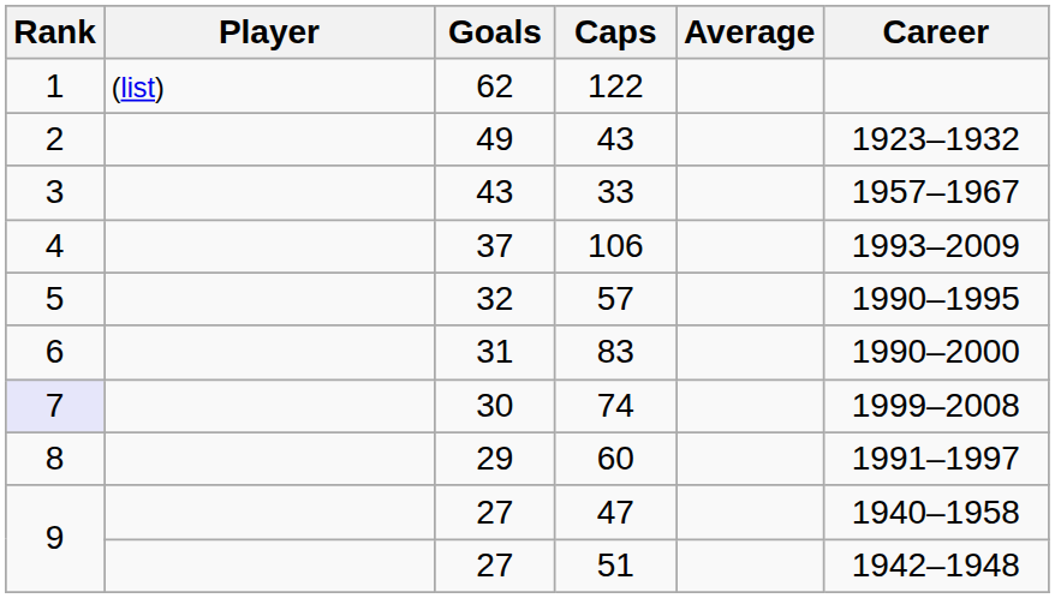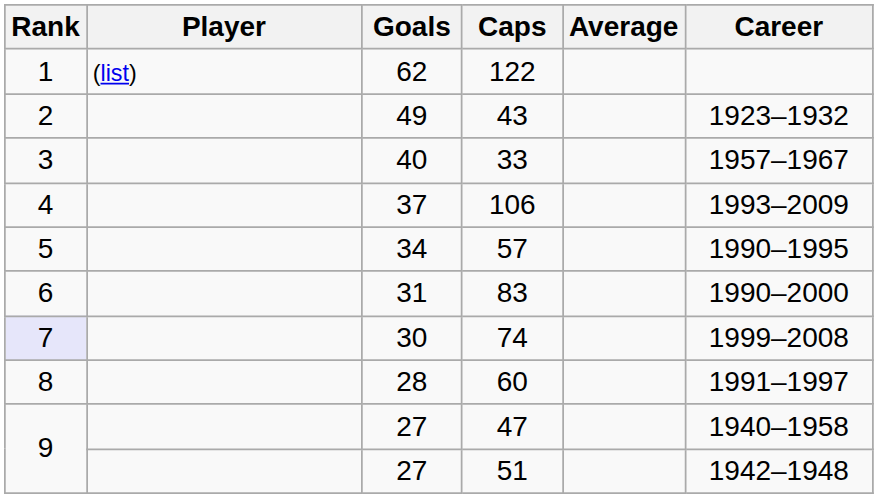33 | Goals: 43 -> 40
57 | Goals: 32 -> 34
60 | Goals: 29 -> 28
